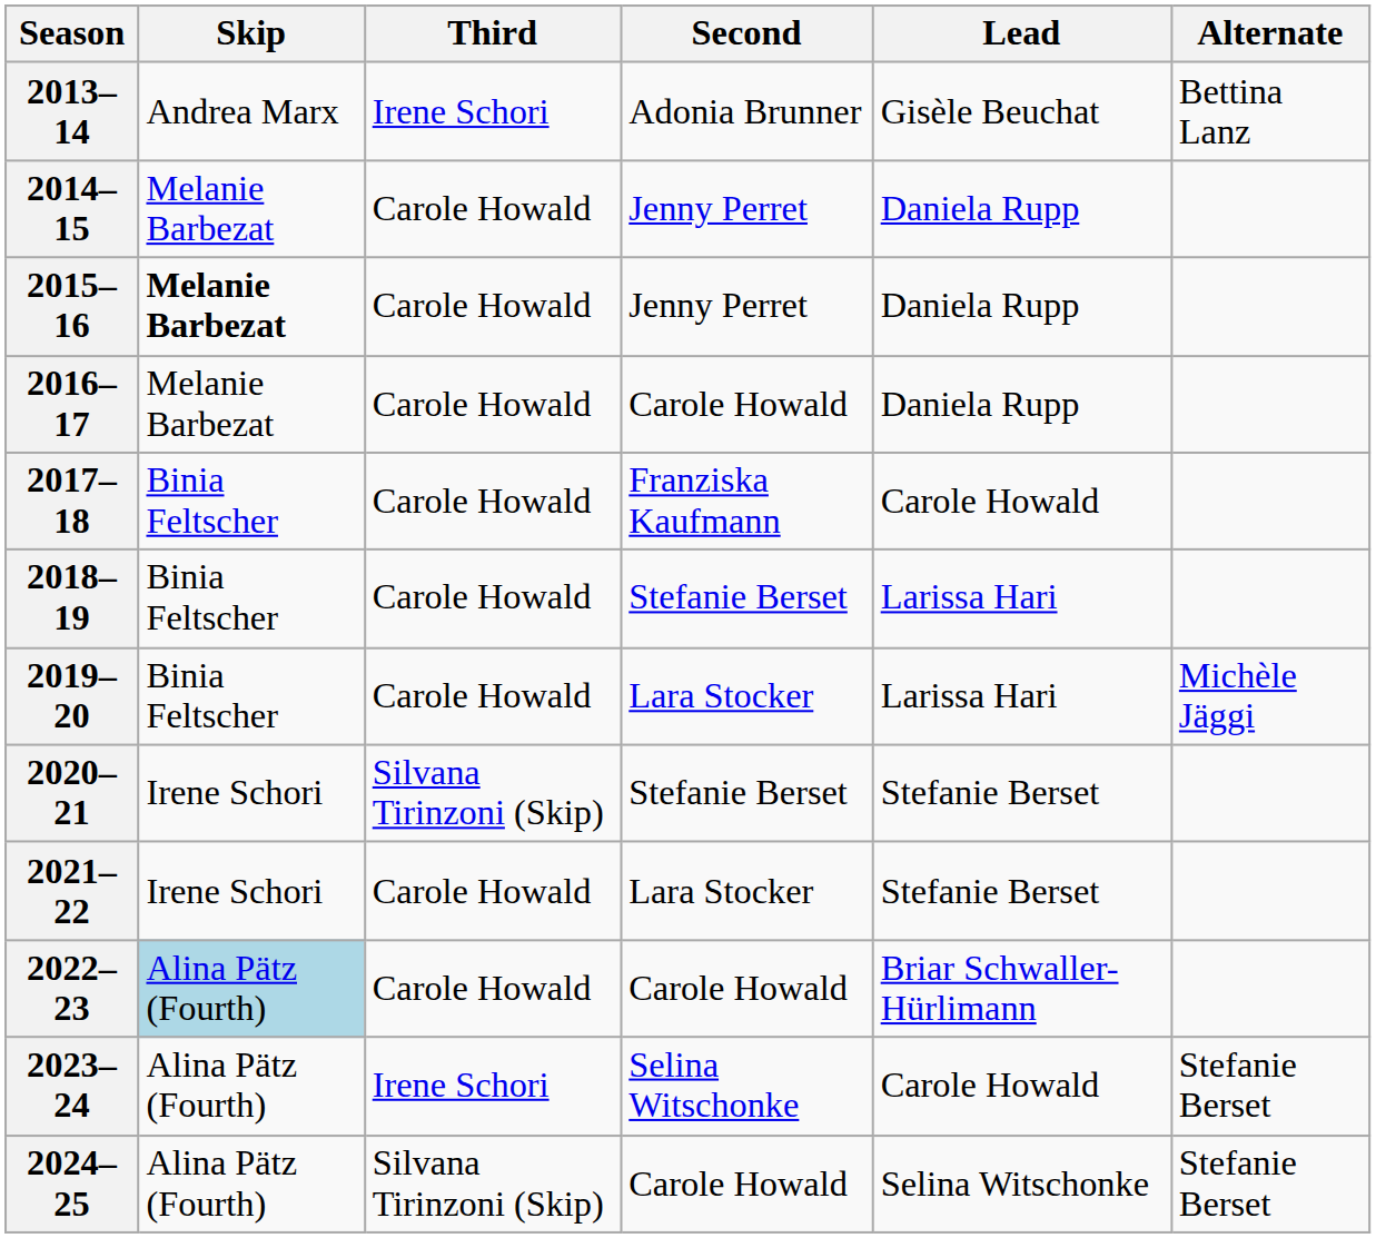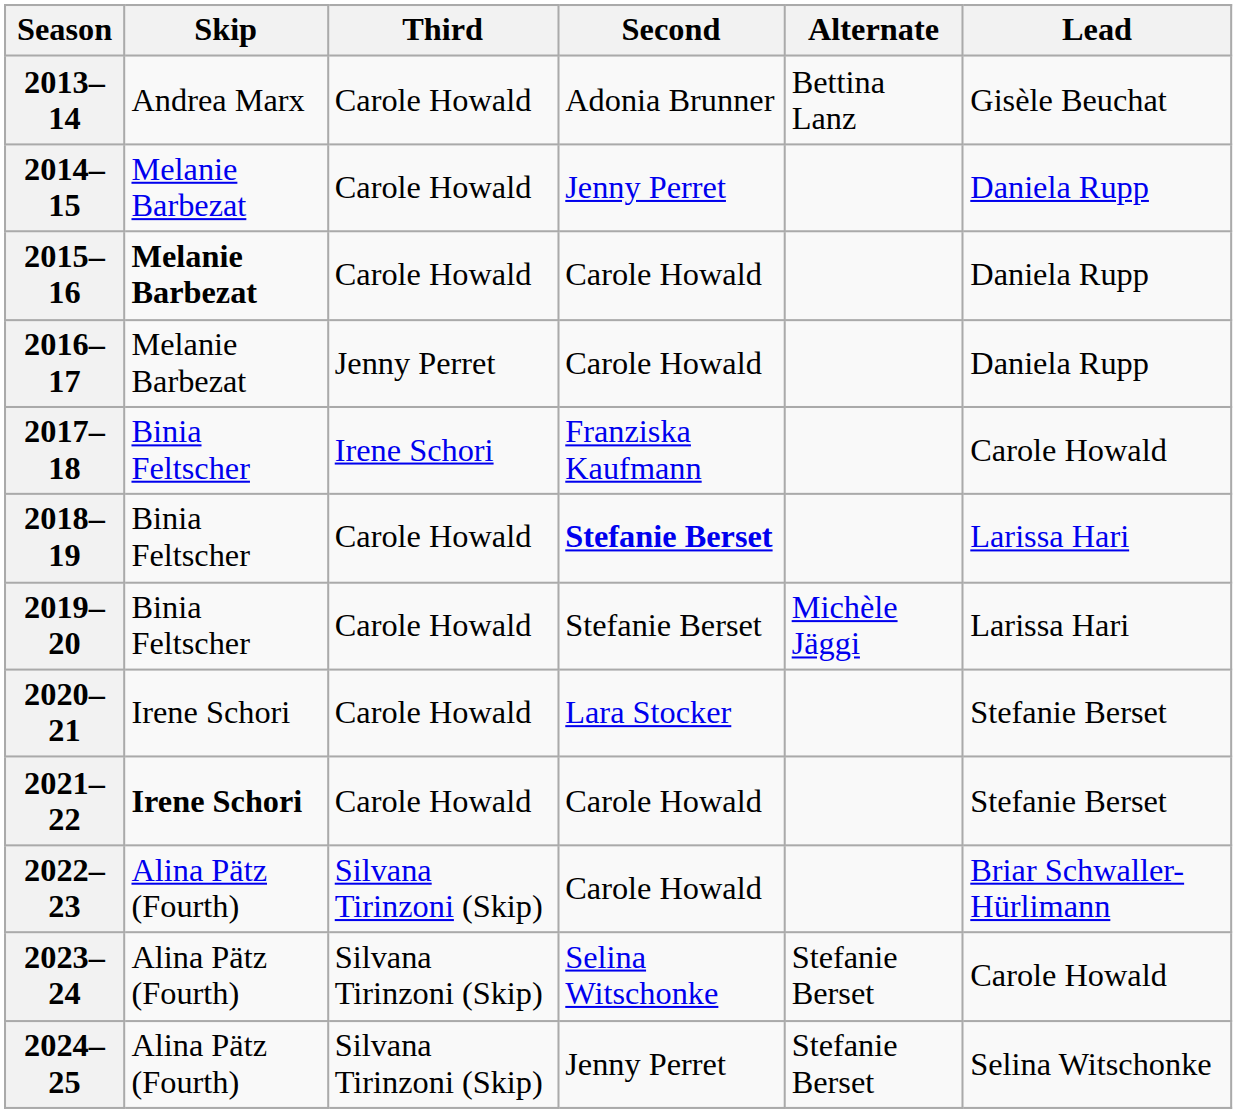columns swapped: Lead <-> Alternate
2013–14 | Third: Irene Schori -> Carole Howald
2015–16 | Second: Jenny Perret -> Carole Howald
2016–17 | Third: Carole Howald -> Jenny Perret
2017–18 | Third: Carole Howald -> Irene Schori
2018–19 | Second: normal -> bold
2019–20 | Second: Lara Stocker -> Stefanie Berset
2020–21 | Third: Silvana Tirinzoni (Skip) -> Carole Howald
2020–21 | Second: Stefanie Berset -> Lara Stocker
2021–22 | Skip: normal -> bold
2021–22 | Second: Lara Stocker -> Carole Howald
2022–23 | Skip: lightblue background -> no background
2022–23 | Third: Carole Howald -> Silvana Tirinzoni (Skip)
2023–24 | Third: Irene Schori -> Silvana Tirinzoni (Skip)
2024–25 | Second: Carole Howald -> Jenny Perret
